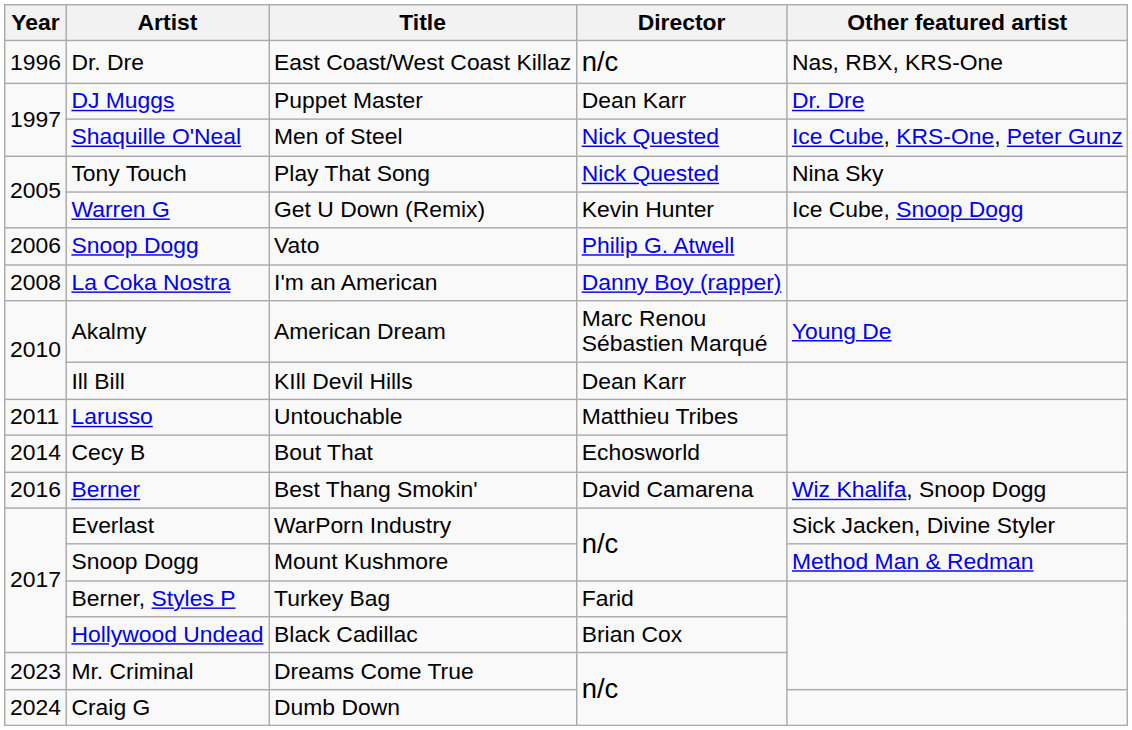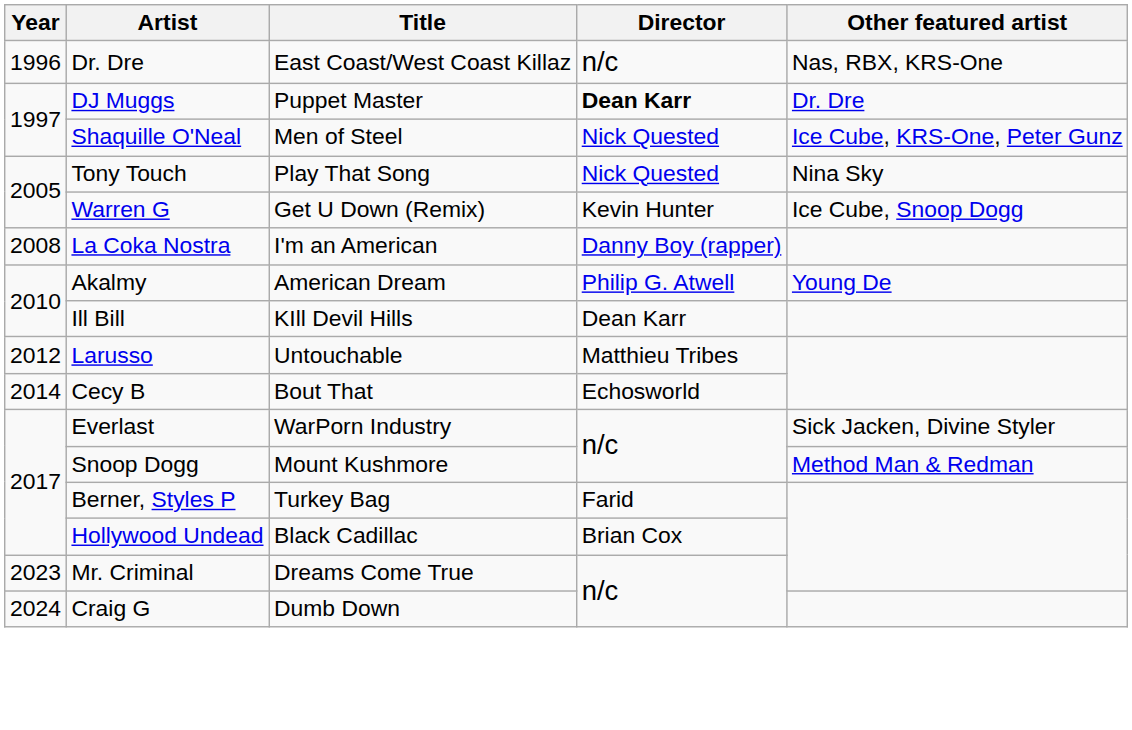Puppet Master | Director: normal -> bold
- row: 2006 | Snoop Dogg | Vato | Philip G. Atwell
American Dream | Director: Marc Renou Sébastien Marqué -> Philip G. Atwell
Untouchable | Year: 2011 -> 2012
- row: 2016 | Berner | Best Thang Smokin' | David Camarena | Wiz Khalifa, Snoop Dogg
